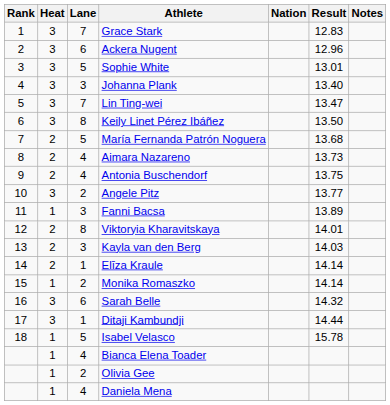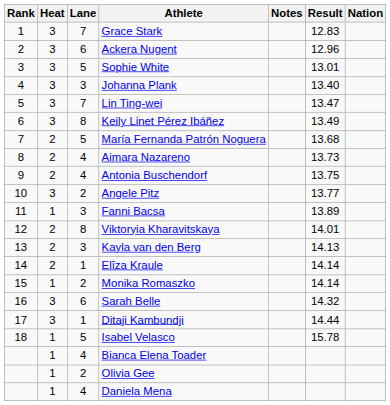columns swapped: Nation <-> Notes
Keily Linet Pérez Ibáñez | Result: 13.50 -> 13.49
Kayla van den Berg | Result: 14.03 -> 14.13
